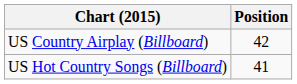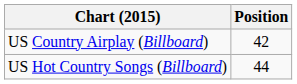US Hot Country Songs (Billboard) | Position: 41 -> 44
